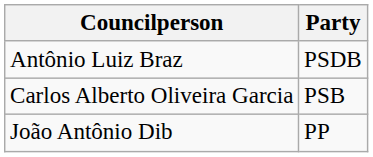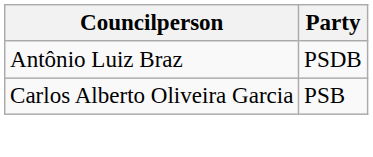- row: João Antônio Dib | PP
